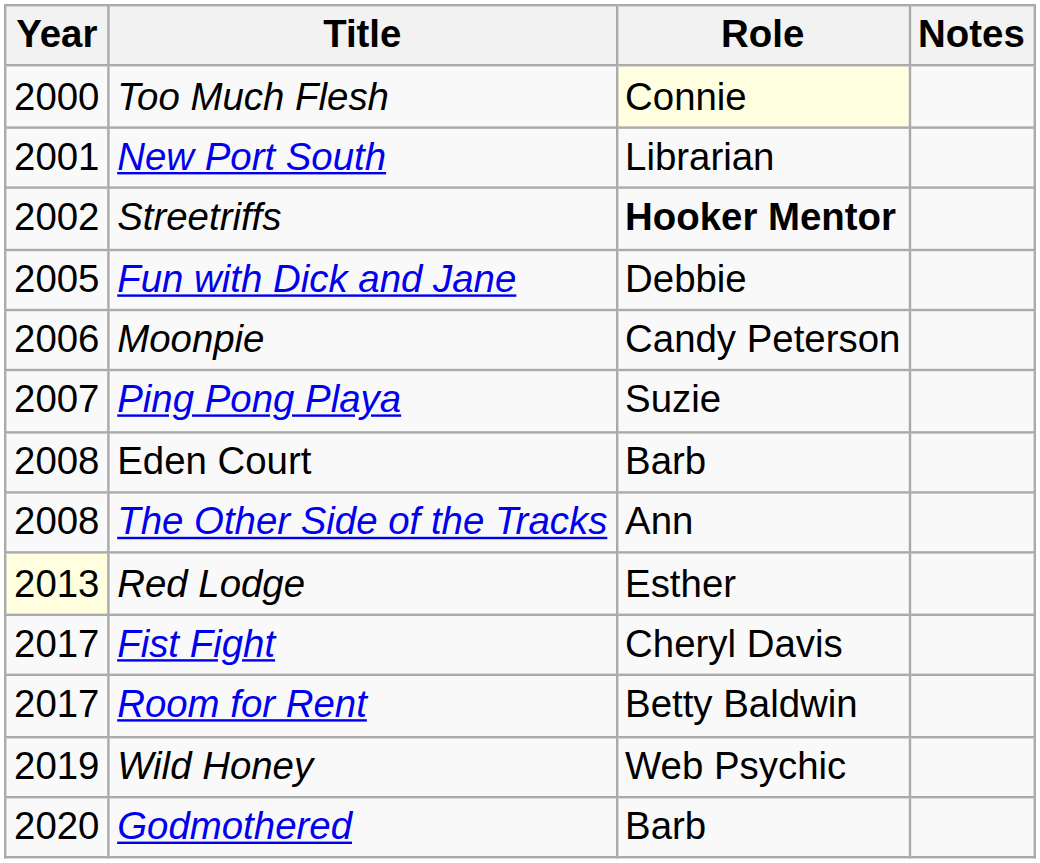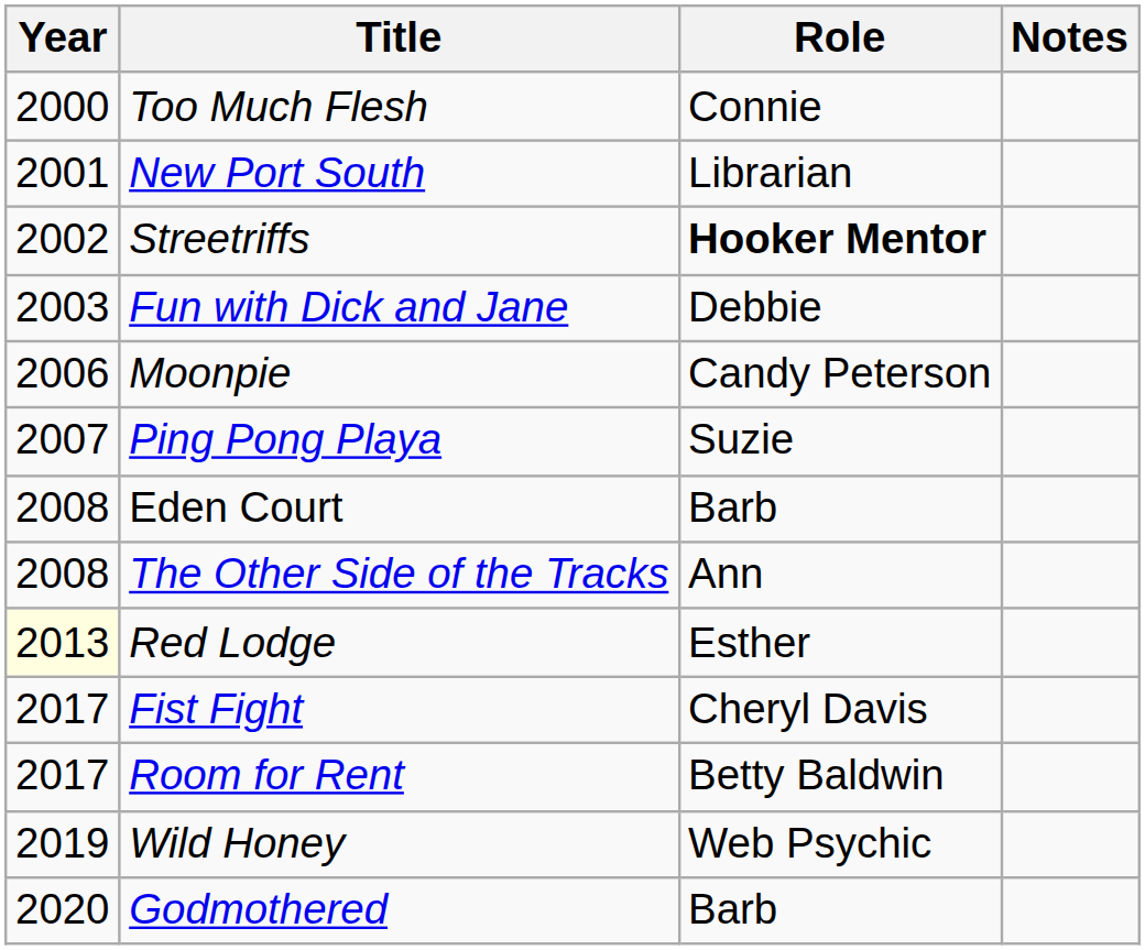Too Much Flesh | Role: lightyellow background -> no background
Fun with Dick and Jane | Year: 2005 -> 2003
